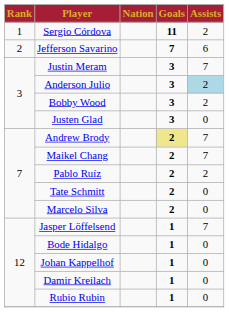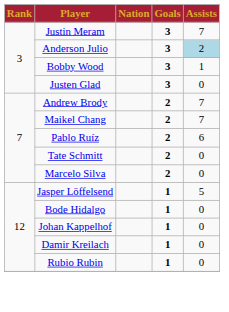- row: 1 | Sergio Córdova | 11 | 2
- row: 2 | Jefferson Savarino | 7 | 6
Bobby Wood | Assists: 2 -> 1
Andrew Brody | Goals: khaki background -> no background
Pablo Ruíz | Assists: 2 -> 6
Jasper Löffelsend | Assists: 7 -> 5
